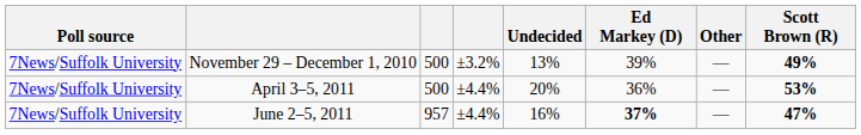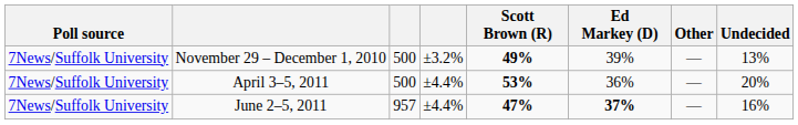columns swapped: Scott Brown (R) <-> Undecided
